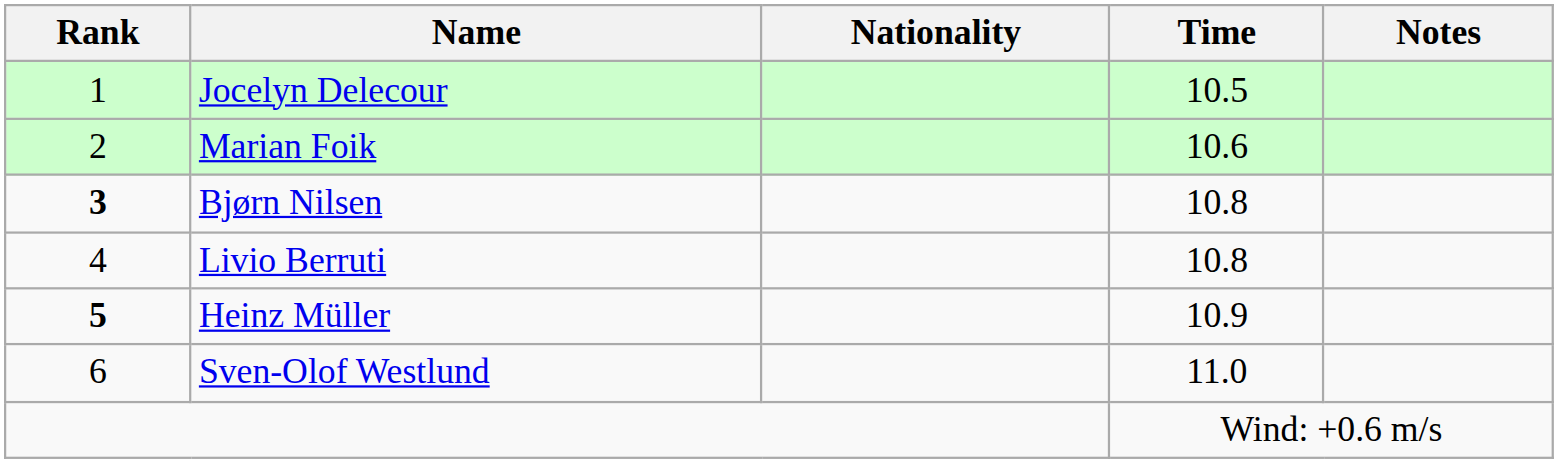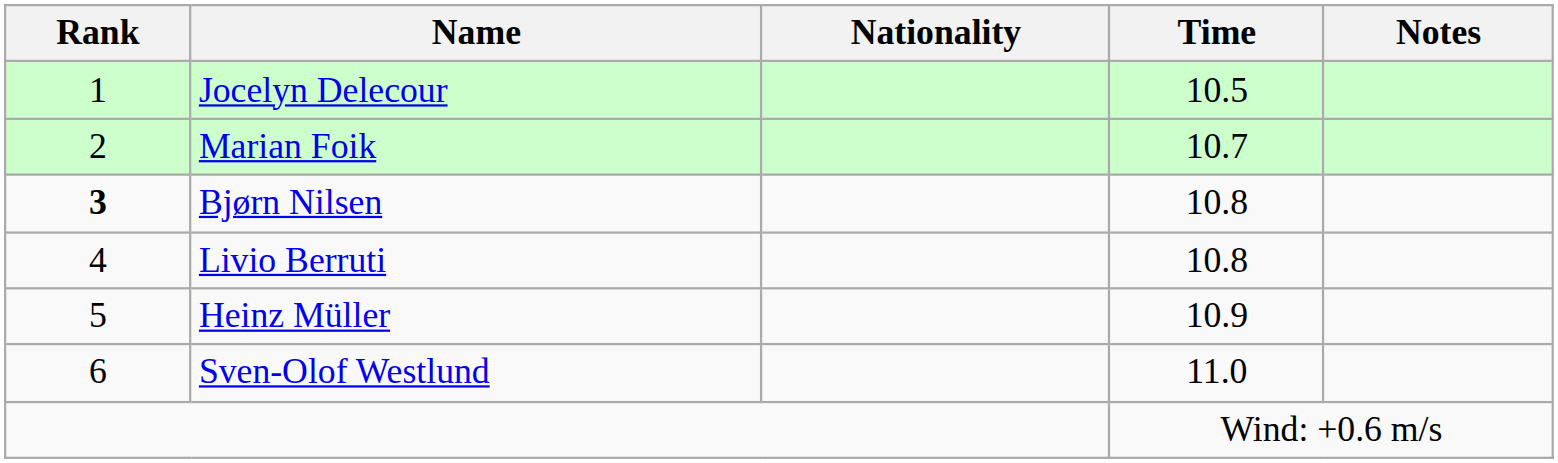Marian Foik | Time: 10.6 -> 10.7
Heinz Müller | Rank: bold -> normal
